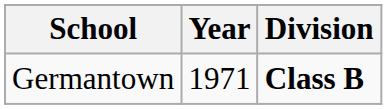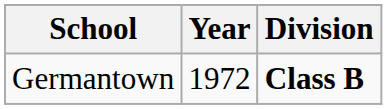Germantown | Year: 1971 -> 1972
